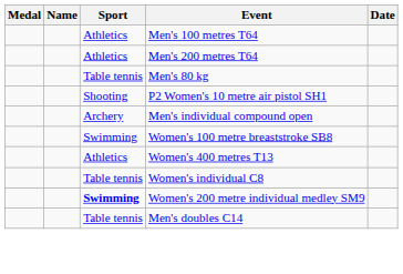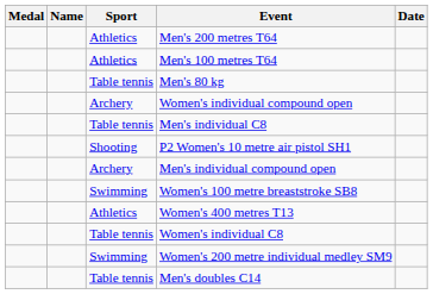rows swapped: Men's 100 metres T64 <-> Men's 200 metres T64
+ row: Archery | Women's individual compound open
+ row: Table tennis | Men's individual C8
Women's 200 metre individual medley SM9 | Sport: bold -> normal
